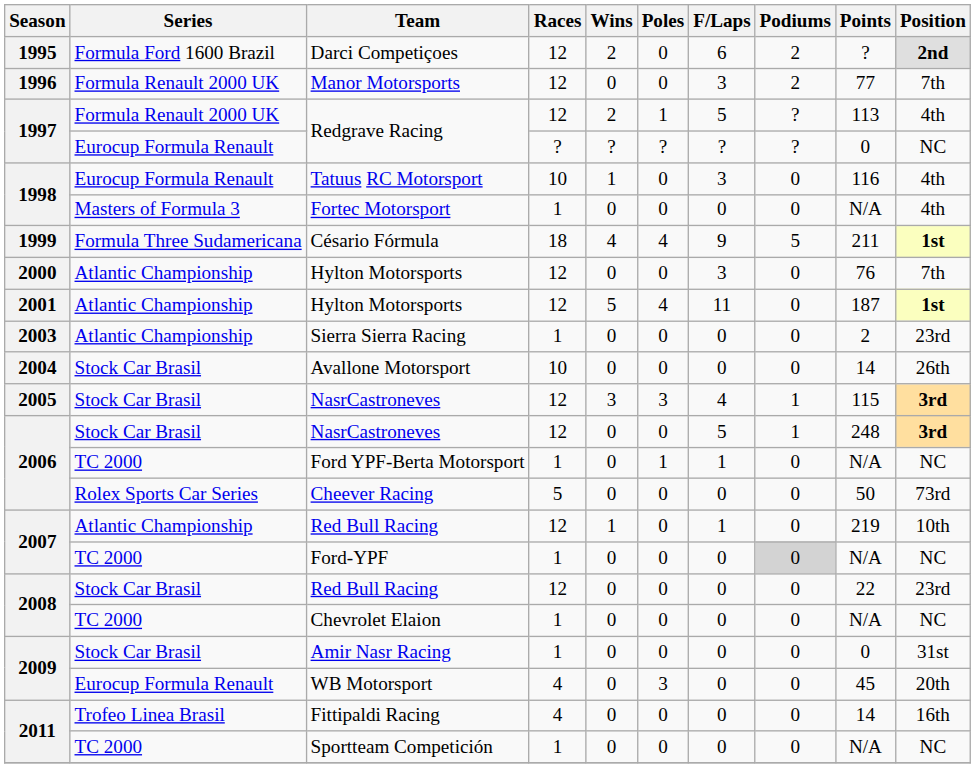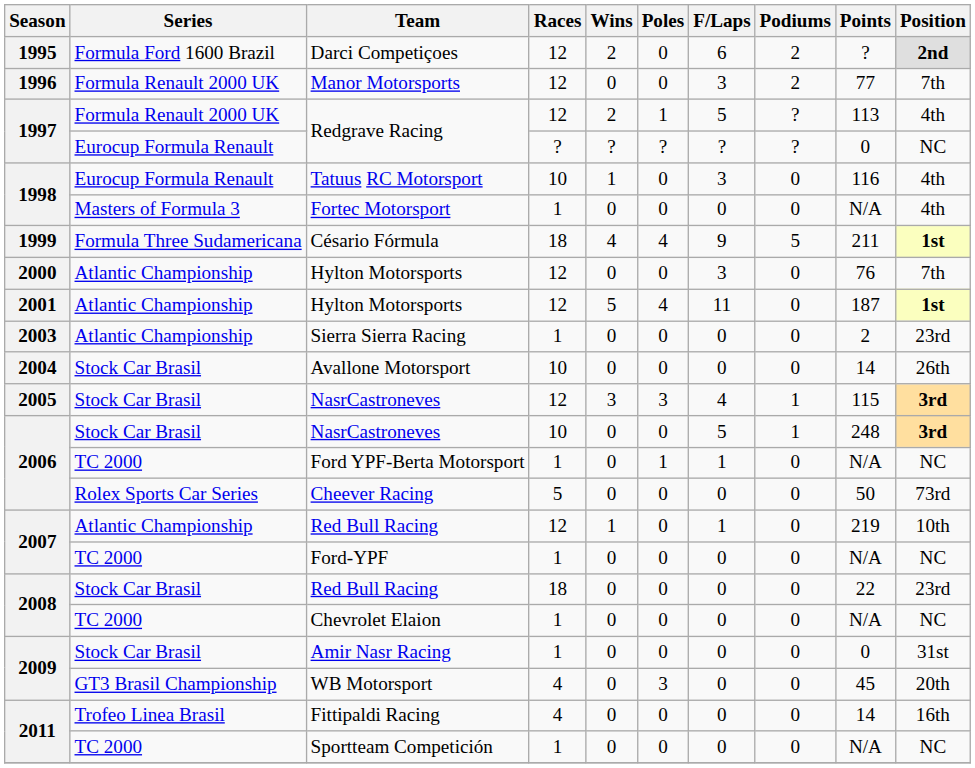2006 / NasrCastroneves | Races: 12 -> 10
Ford-YPF | Podiums: lightgrey background -> no background
2008 / Red Bull Racing | Races: 12 -> 18
WB Motorsport | Series: Eurocup Formula Renault -> GT3 Brasil Championship
